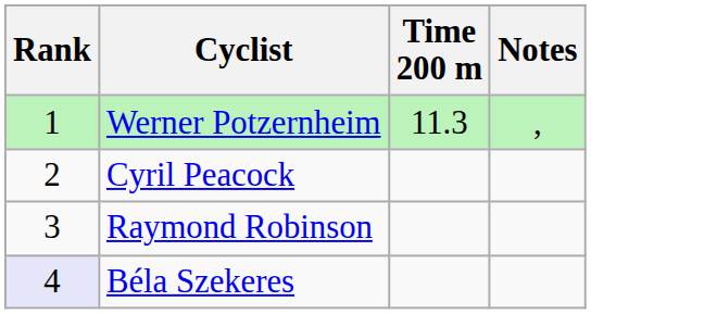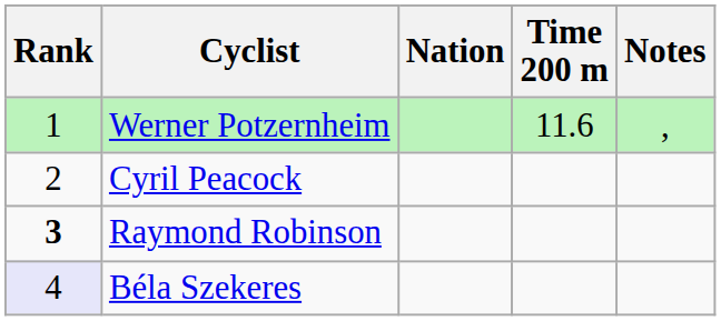+ column: Nation
Werner Potzernheim | Time 200 m: 11.3 -> 11.6
Raymond Robinson | Rank: normal -> bold
